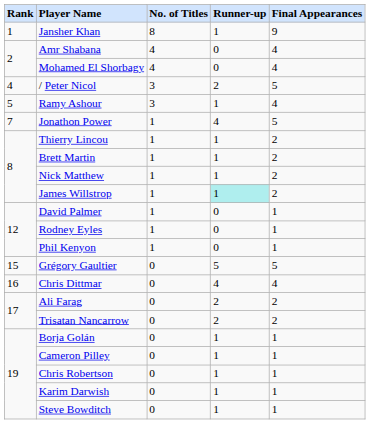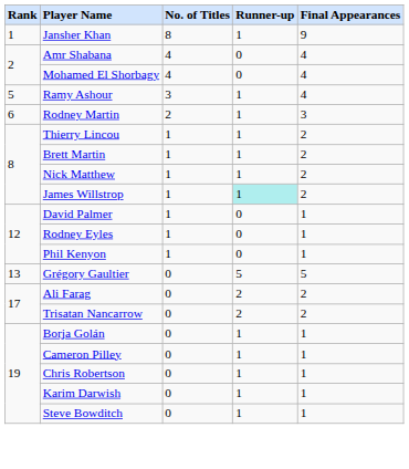- row: 4 | / Peter Nicol | 3 | 2 | 5
+ row: 6 | Rodney Martin | 2 | 1 | 3
- row: 7 | Jonathon Power | 1 | 4 | 5
Grégory Gaultier | Rank: 15 -> 13
- row: 16 | Chris Dittmar | 0 | 4 | 4
